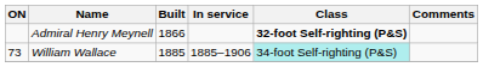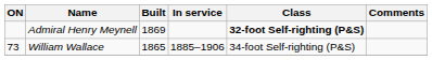Admiral Henry Meynell | Built: 1866 -> 1869
William Wallace | Built: 1885 -> 1865
William Wallace | Class: paleturquoise background -> no background
